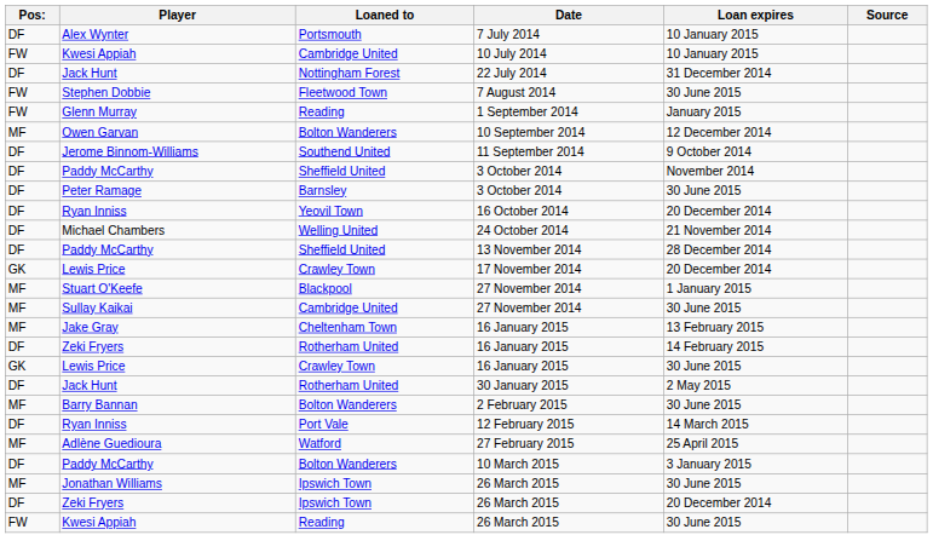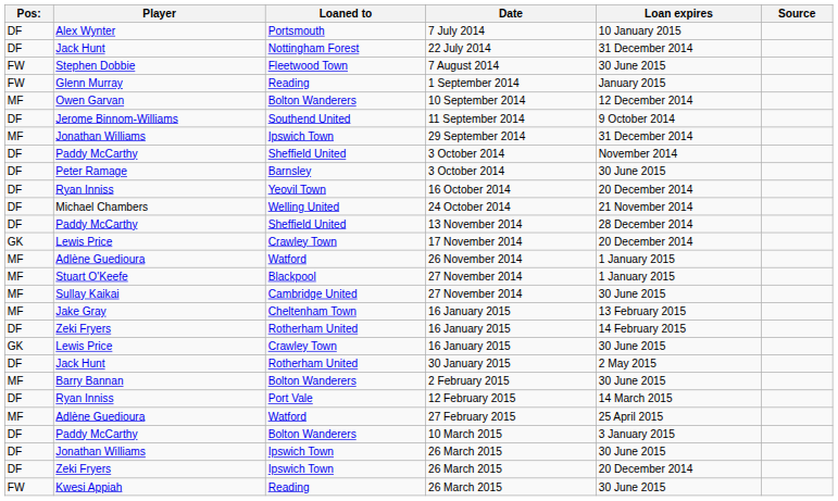- row: FW | Kwesi Appiah | Cambridge United | 10 July 2014 | 10 January 2015
+ row: MF | Jonathan Williams | Ipswich Town | 29 September 2014 | 31 December 2014
+ row: MF | Adlène Guedioura | Watford | 26 November 2014 | 1 January 2015
Jonathan Williams / 26 March 2015 | Pos:: MF -> DF
